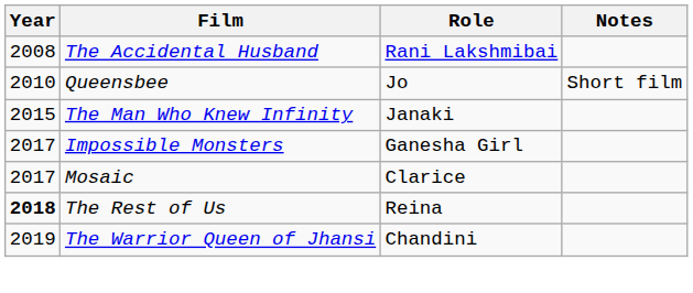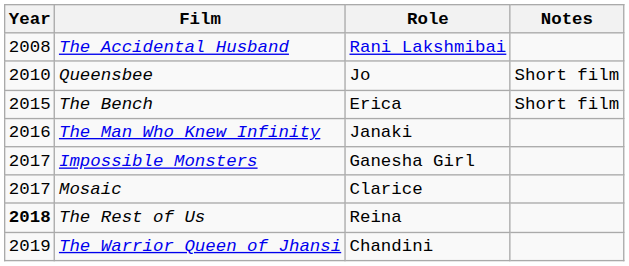+ row: 2015 | The Bench | Erica | Short film
The Man Who Knew Infinity | Year: 2015 -> 2016
